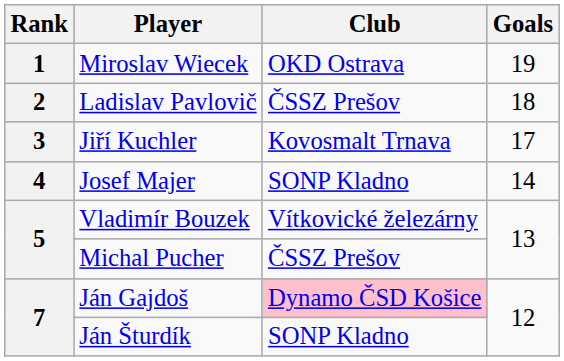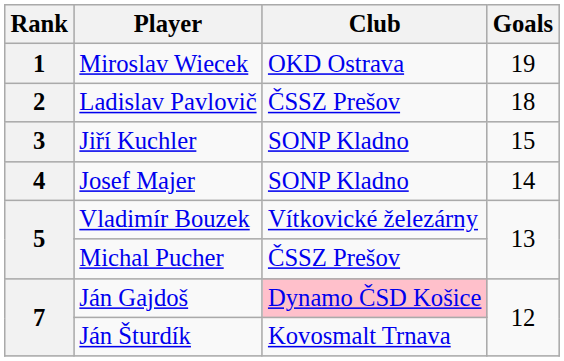Jiří Kuchler | Club: Kovosmalt Trnava -> SONP Kladno
Jiří Kuchler | Goals: 17 -> 15
Ján Šturdík | Club: SONP Kladno -> Kovosmalt Trnava
